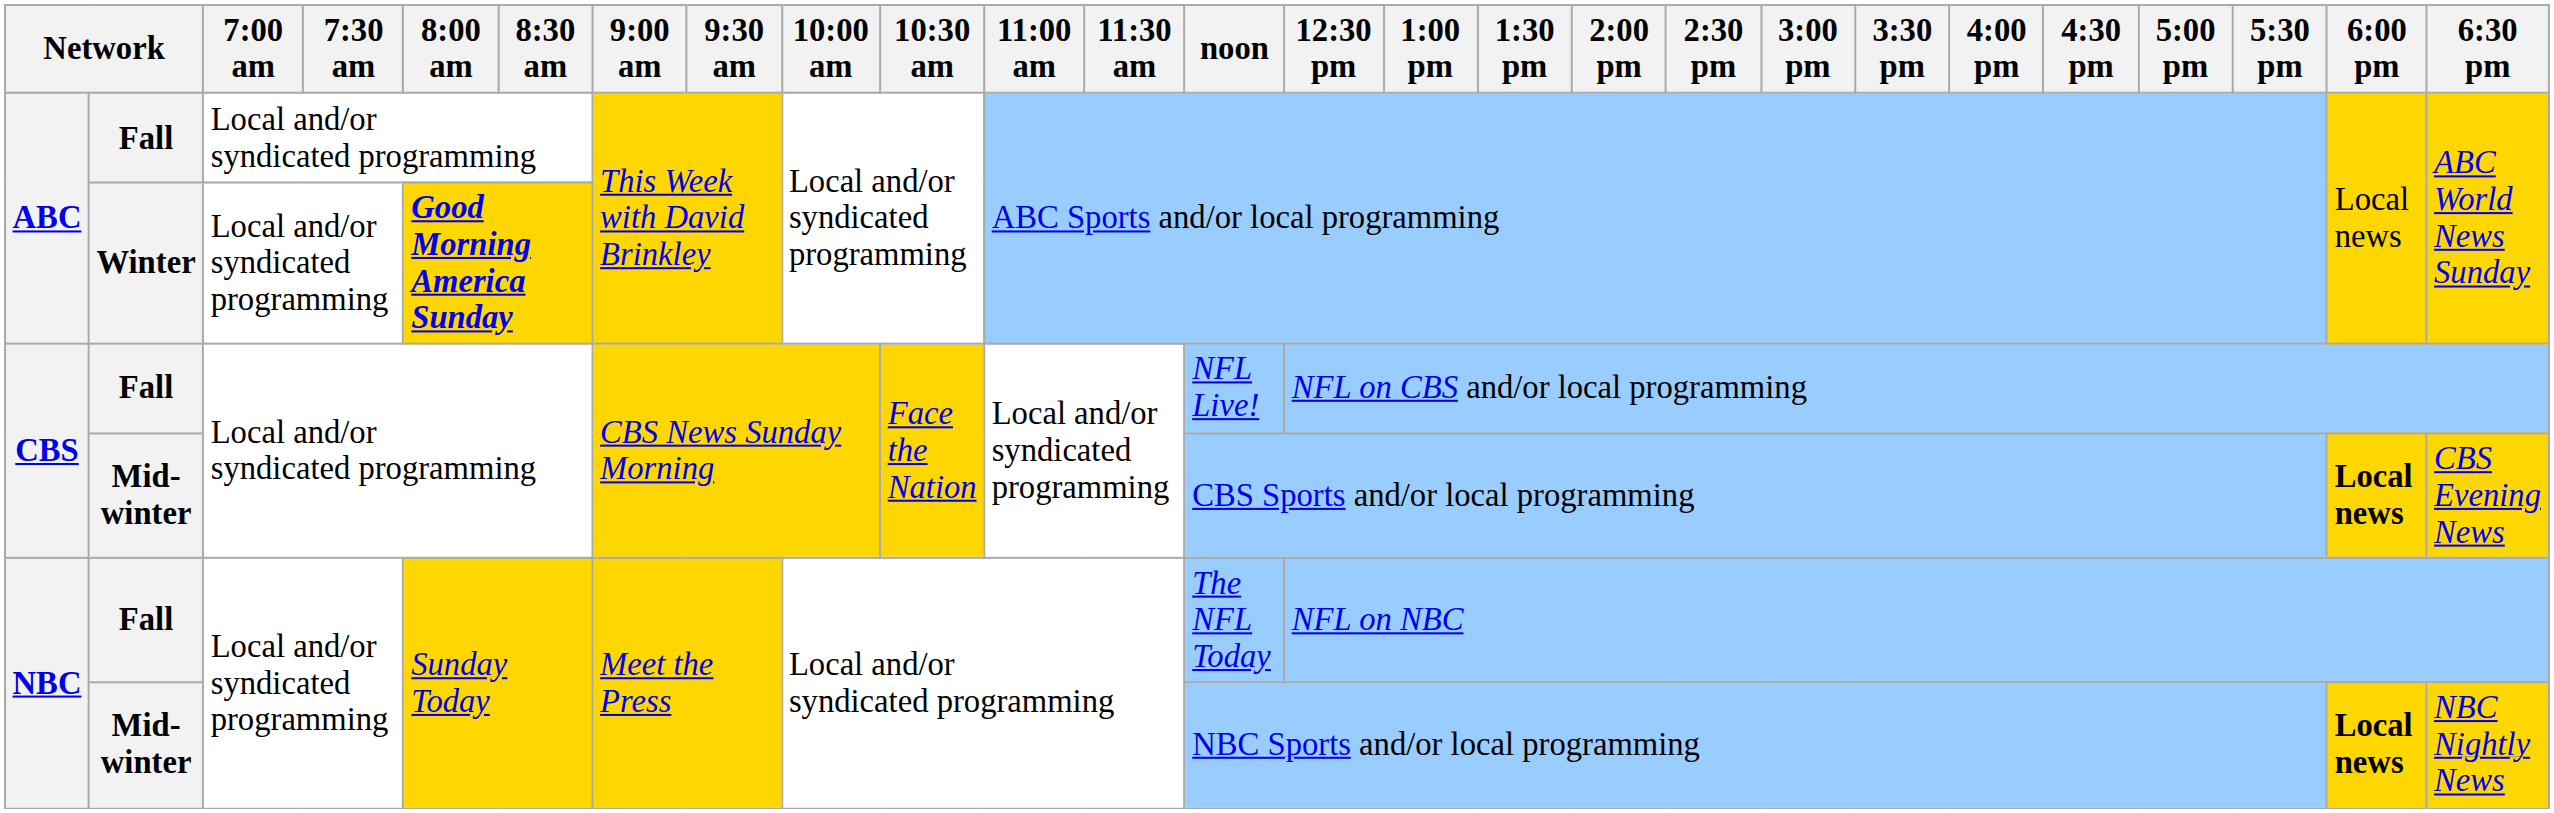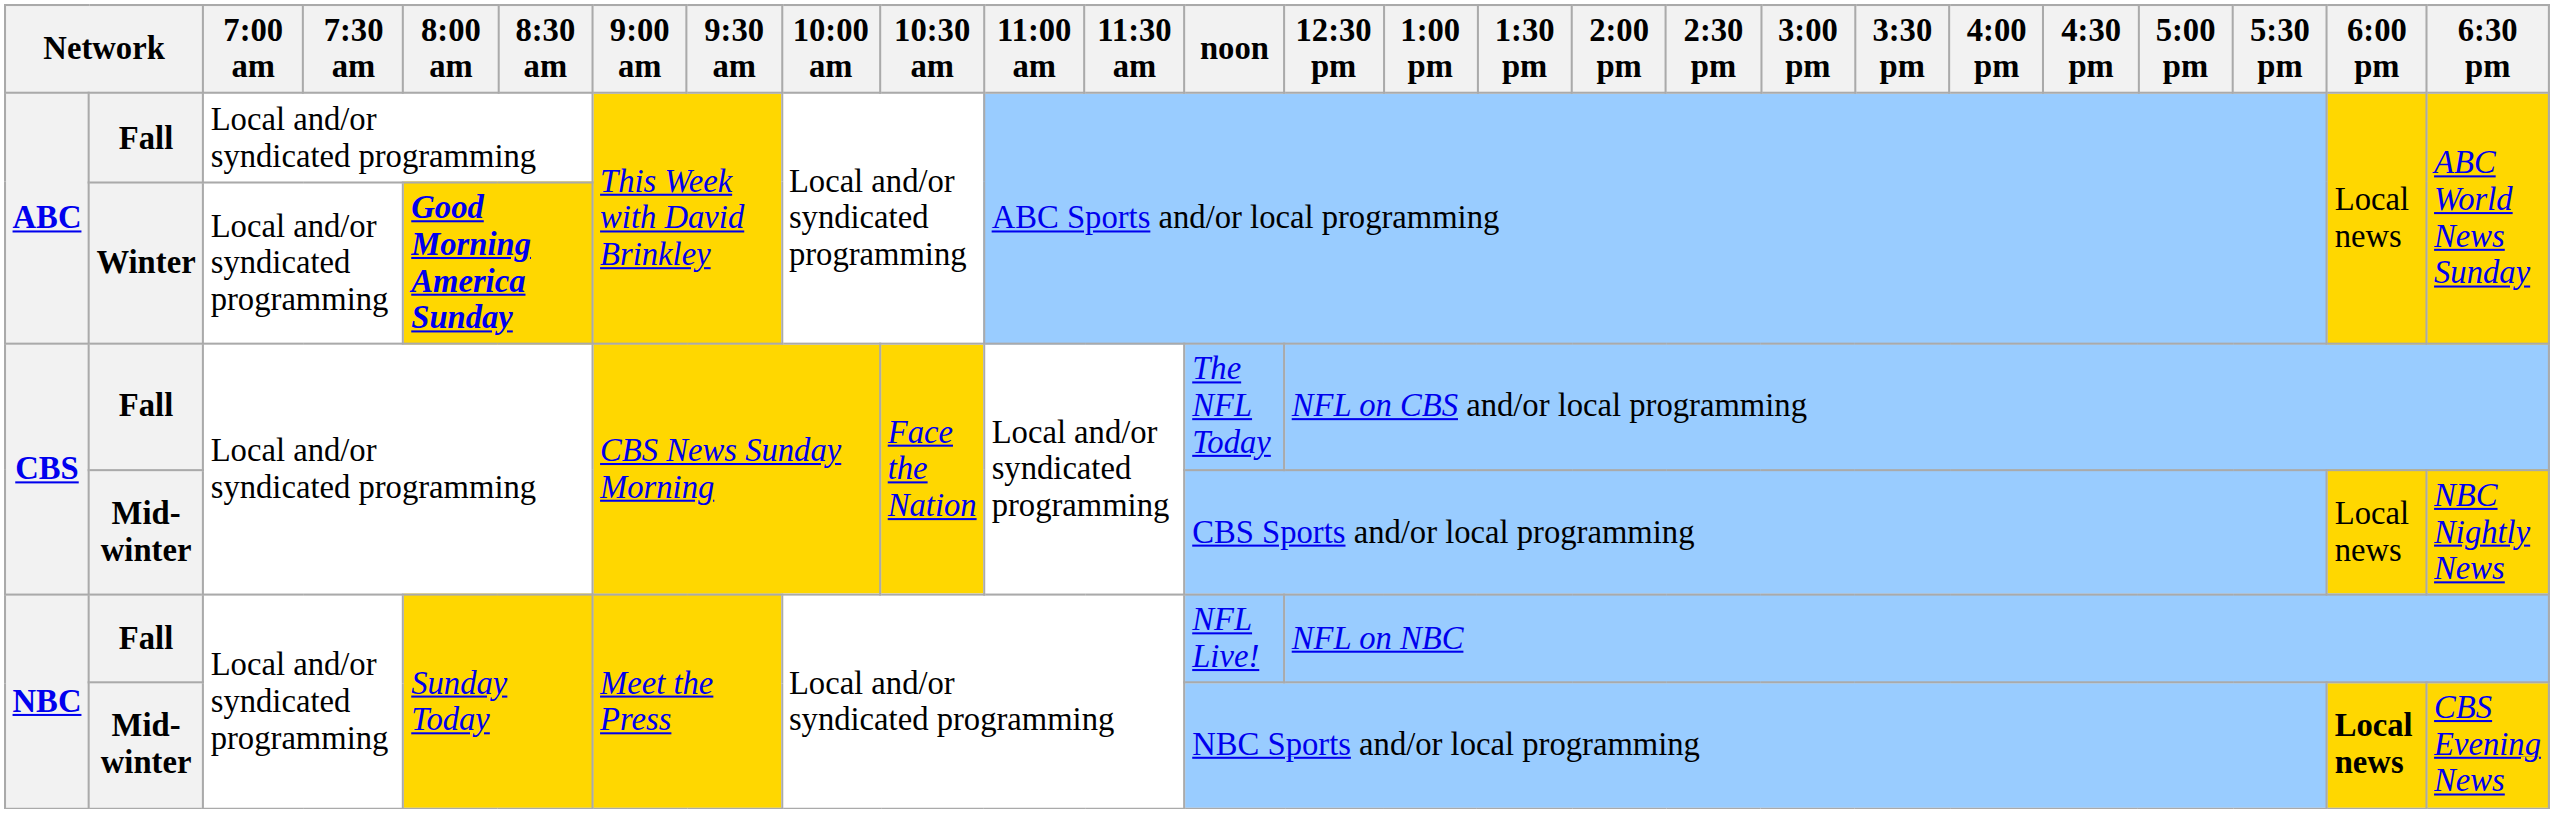CBS / Fall | noon: NFL Live! -> The NFL Today
CBS / Mid-winter | 6:00 pm: bold -> normal
CBS / Mid-winter | 6:30 pm: CBS Evening News -> NBC Nightly News
NBC / Fall | noon: The NFL Today -> NFL Live!
NBC / Mid-winter | 6:30 pm: NBC Nightly News -> CBS Evening News
